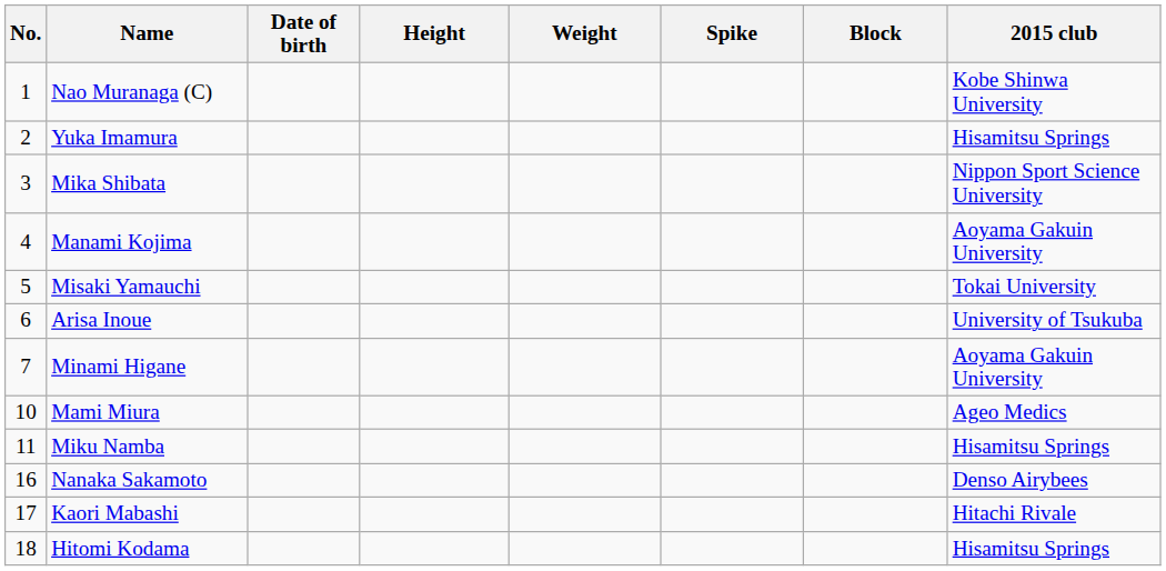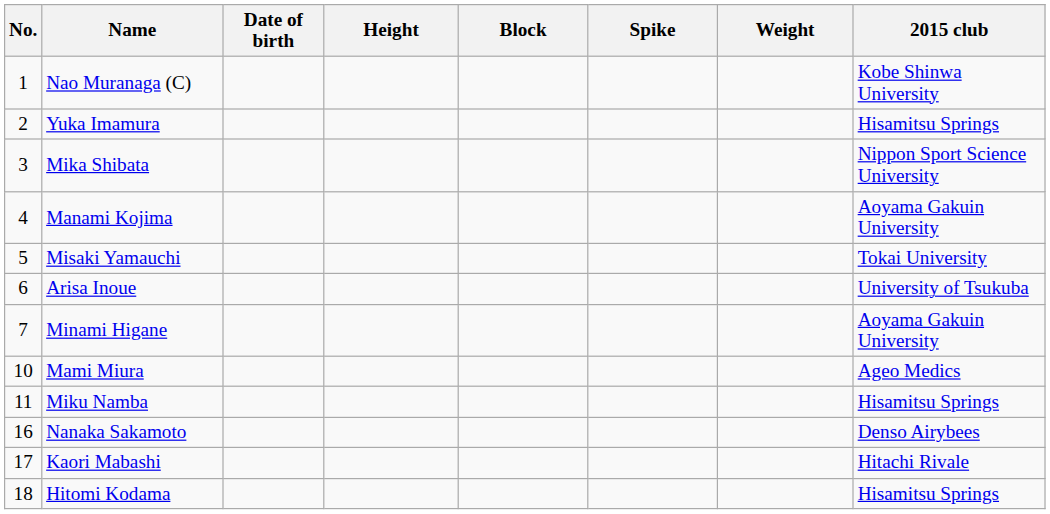columns swapped: Weight <-> Block
